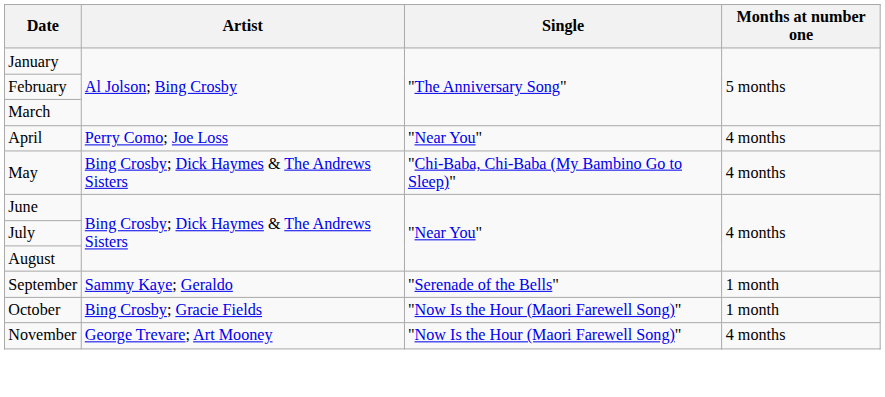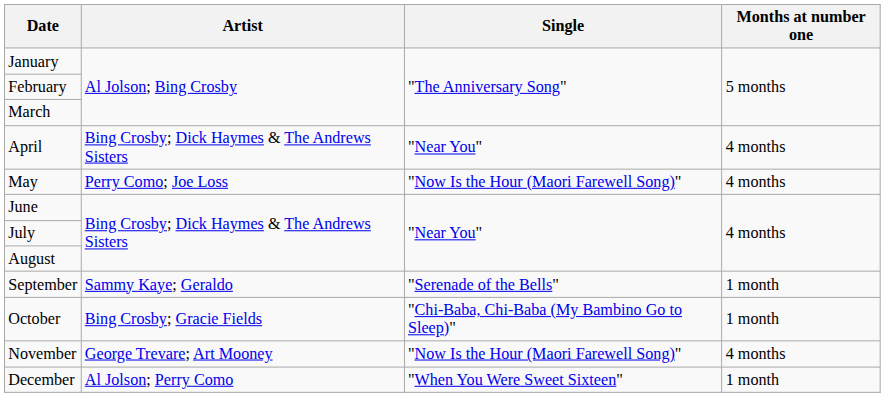April | Artist: Perry Como; Joe Loss -> Bing Crosby; Dick Haymes & The Andrews Sisters
May | Artist: Bing Crosby; Dick Haymes & The Andrews Sisters -> Perry Como; Joe Loss
May | Single: "Chi-Baba, Chi-Baba (My Bambino Go to Sleep)" -> "Now Is the Hour (Maori Farewell Song)"
October | Single: "Now Is the Hour (Maori Farewell Song)" -> "Chi-Baba, Chi-Baba (My Bambino Go to Sleep)"
+ row: December | Al Jolson; Perry Como | "When You Were Sweet Sixteen" | 1 month
